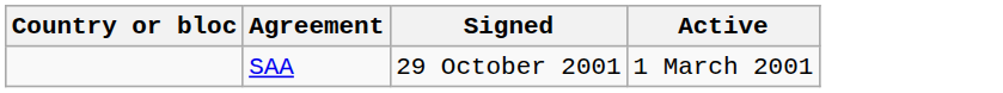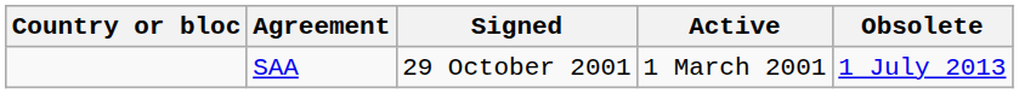+ column: Obsolete | 1 July 2013
